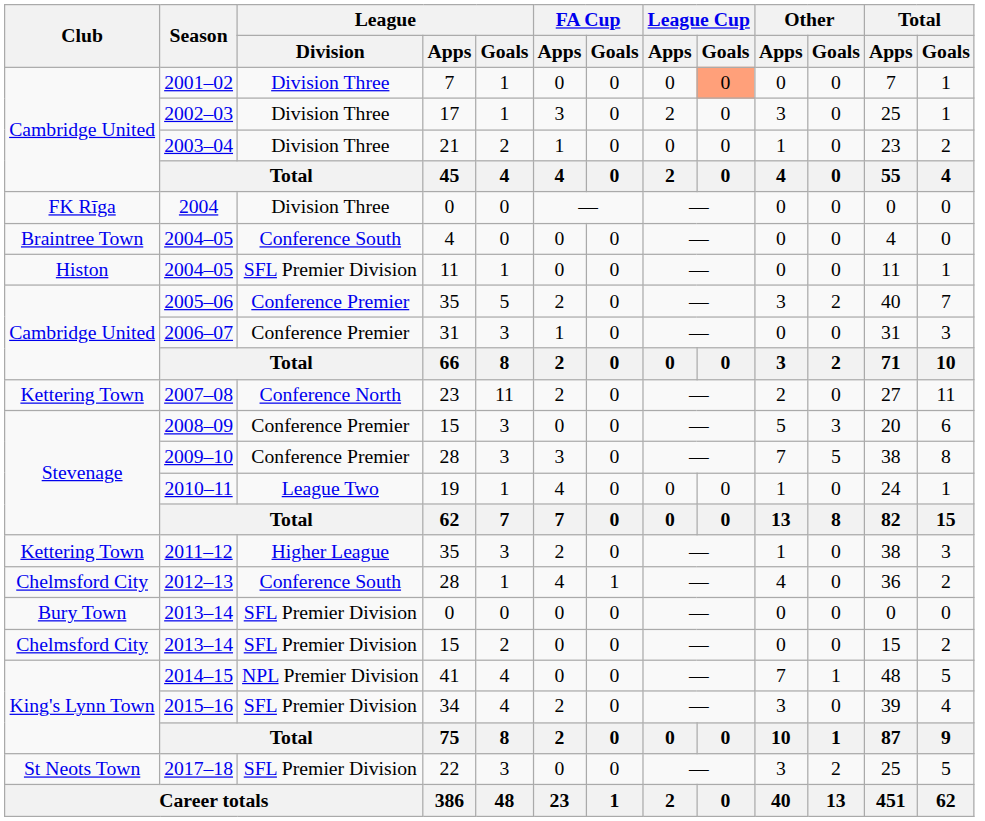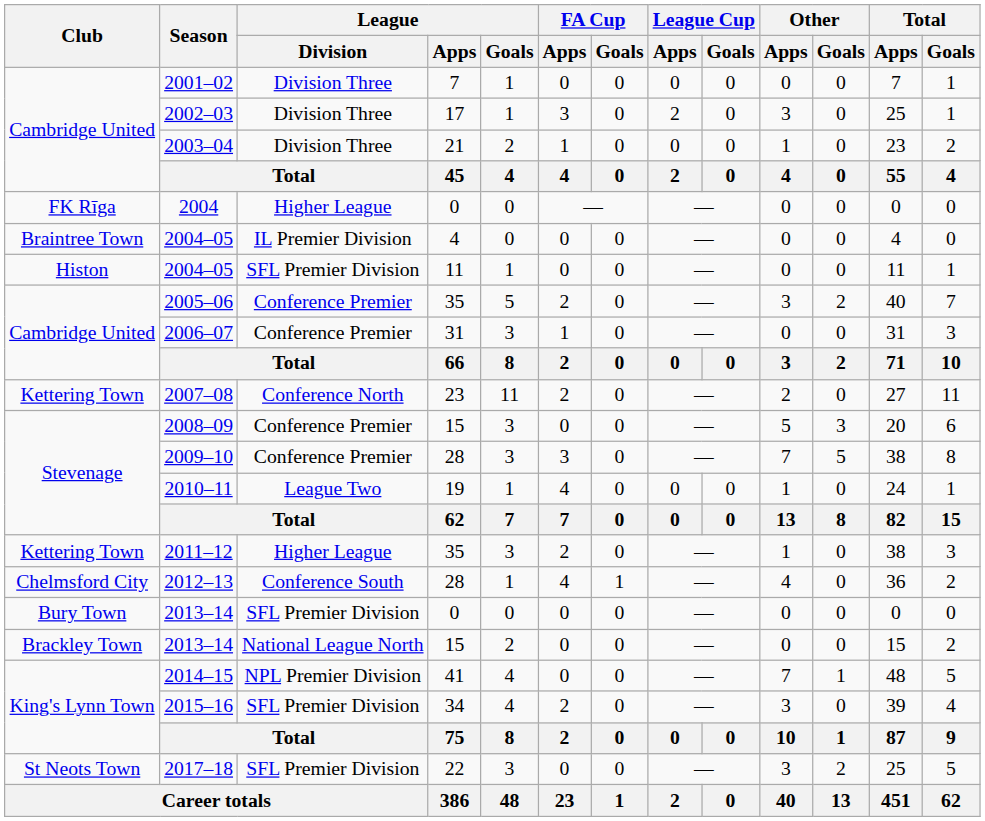2001–02 | League Cup / Goals: lightsalmon background -> no background
2004 | League / Division: Division Three -> Higher League
2004–05 / 4 | League / Division: Conference South -> IL Premier Division
2013–14 / 15 | Club: Chelmsford City -> Brackley Town
2013–14 / 15 | League / Division: SFL Premier Division -> National League North
